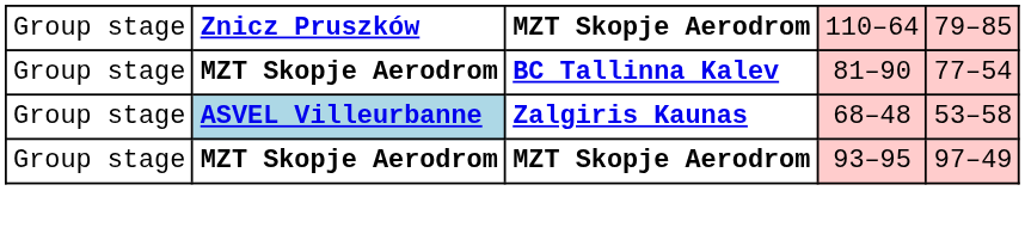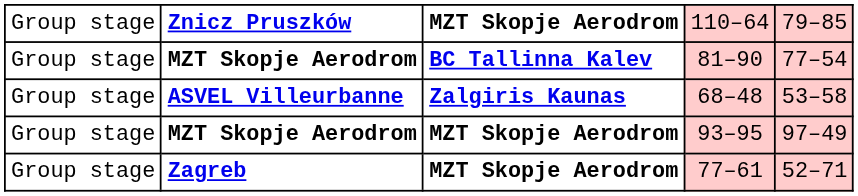68–48 | column 2: lightblue background -> no background
+ row: Group stage | Zagreb | MZT Skopje Aerodrom | 77–61 | 52–71
